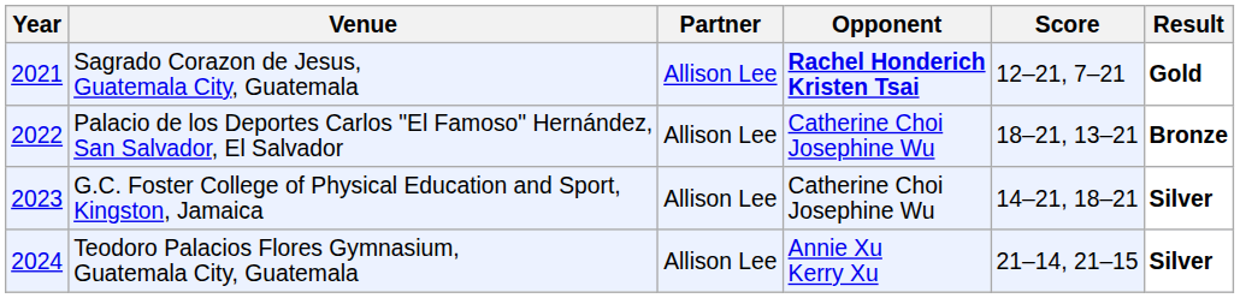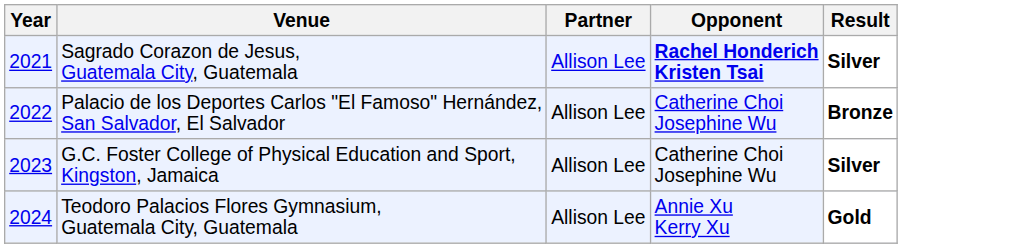- column: Score | 12–21, 7–21 | 18–21, 13–21 | 14–21, 18–21 | 21–14, 21–15
Sagrado Corazon de Jesus, Guatemala City, Guatemala | Result: Gold -> Silver
Teodoro Palacios Flores Gymnasium, Guatemala City, Guatemala | Result: Silver -> Gold
